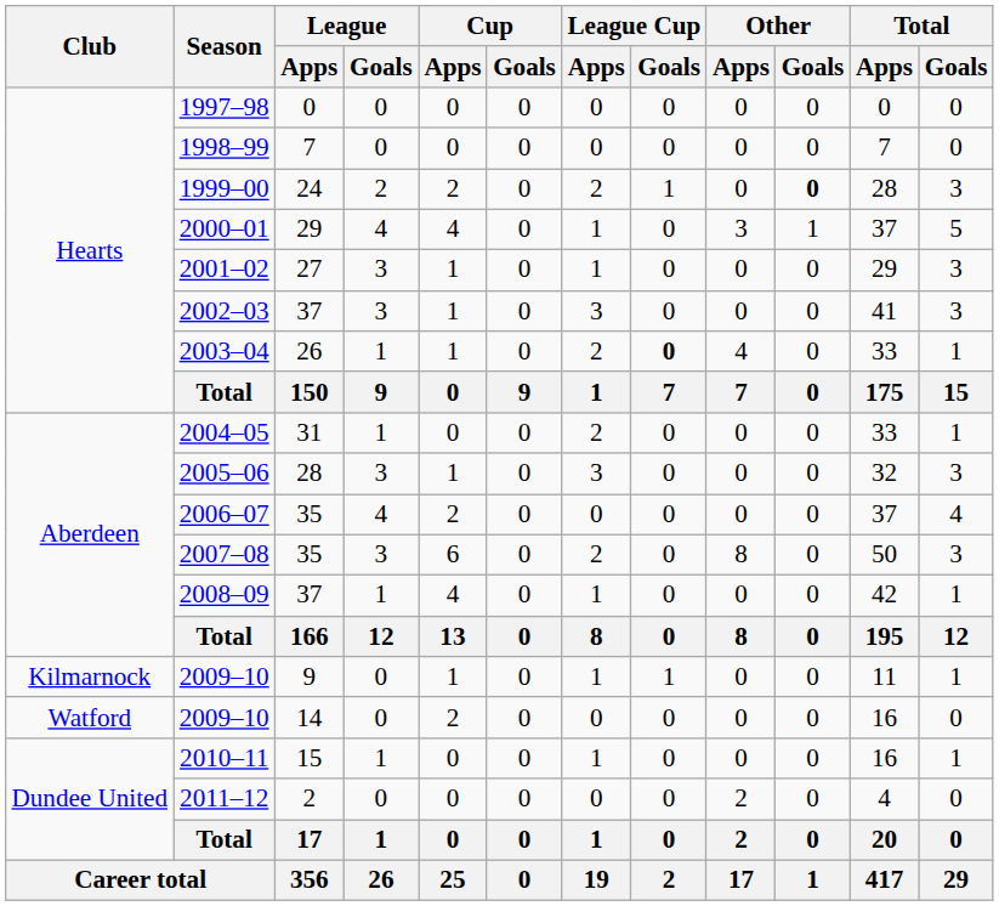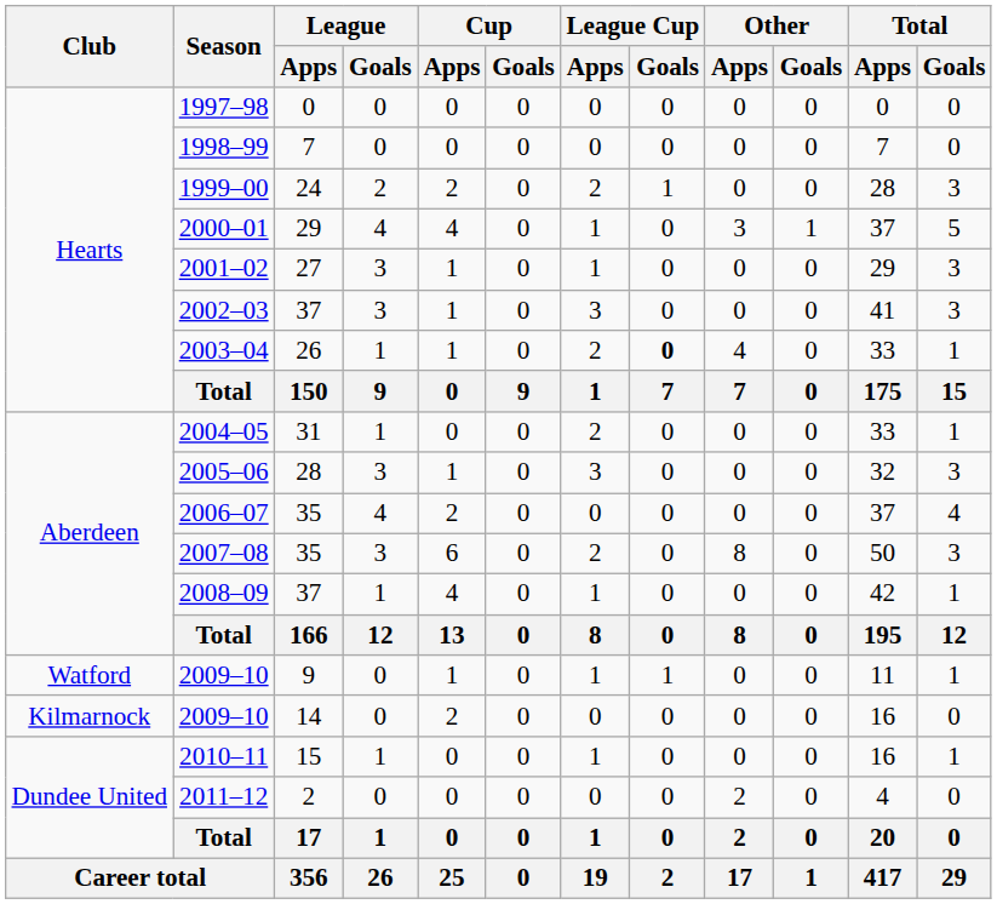1999–00 | Other / Goals: bold -> normal
2009–10 / 9 | Club: Kilmarnock -> Watford
2009–10 / 14 | Club: Watford -> Kilmarnock
